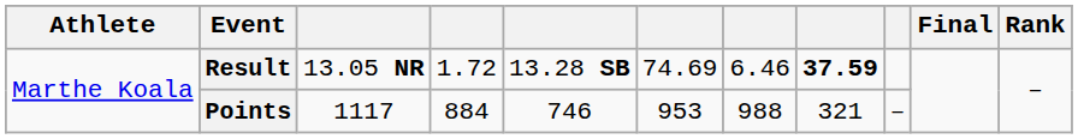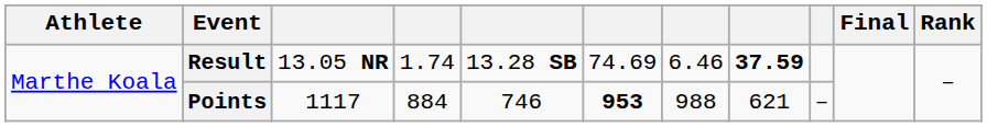Result | column 4: 1.72 -> 1.74
Points | column 6: normal -> bold
Points | column 8: 321 -> 621
